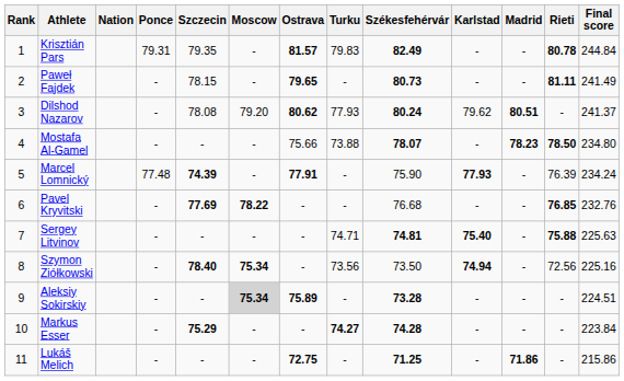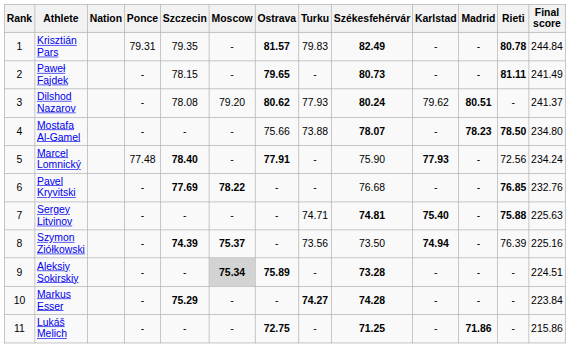Marcel Lomnický | Szczecin: 74.39 -> 78.40
Marcel Lomnický | Rieti: 76.39 -> 72.56
Szymon Ziółkowski | Szczecin: 78.40 -> 74.39
Szymon Ziółkowski | Moscow: 75.34 -> 75.37
Szymon Ziółkowski | Rieti: 72.56 -> 76.39
